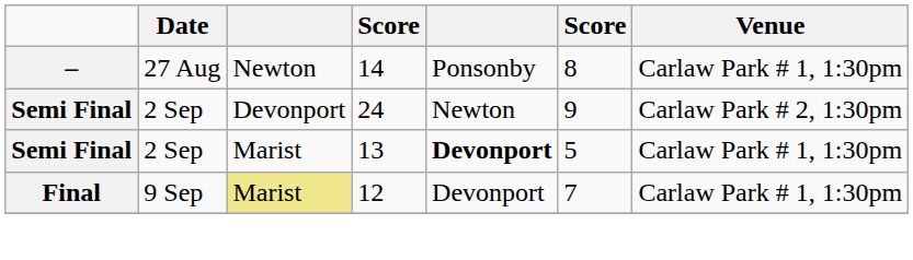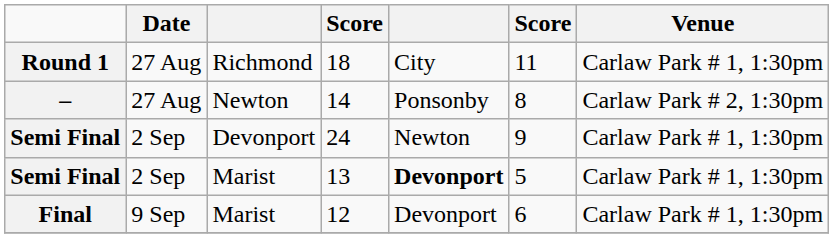+ row: Round 1 | 27 Aug | Richmond | 18 | City | 11 | Carlaw Park # 1, 1:30pm
14 | Venue: Carlaw Park # 1, 1:30pm -> Carlaw Park # 2, 1:30pm
24 | Venue: Carlaw Park # 2, 1:30pm -> Carlaw Park # 1, 1:30pm
12 | column 3: khaki background -> no background
12 | column 6: 7 -> 6
